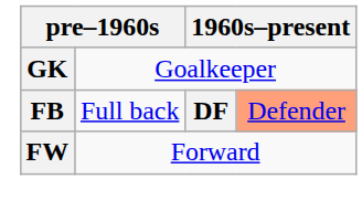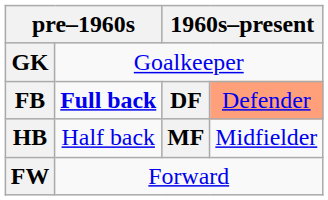FB | column 2: normal -> bold
+ row: HB | Half back | MF | Midfielder
